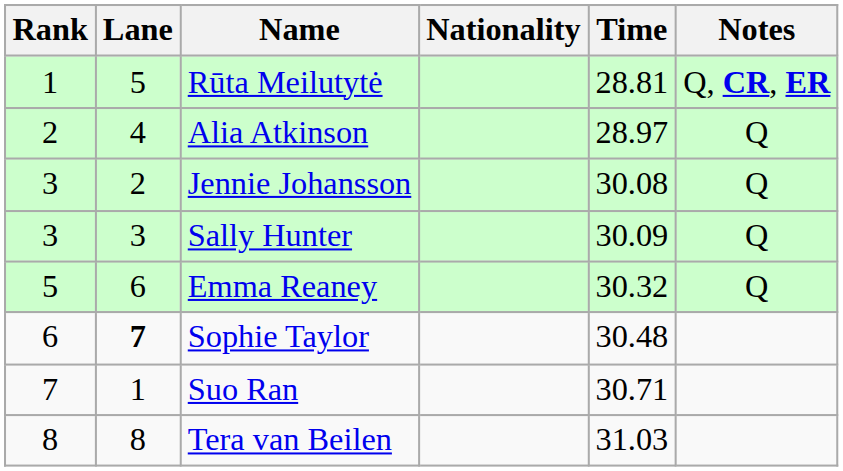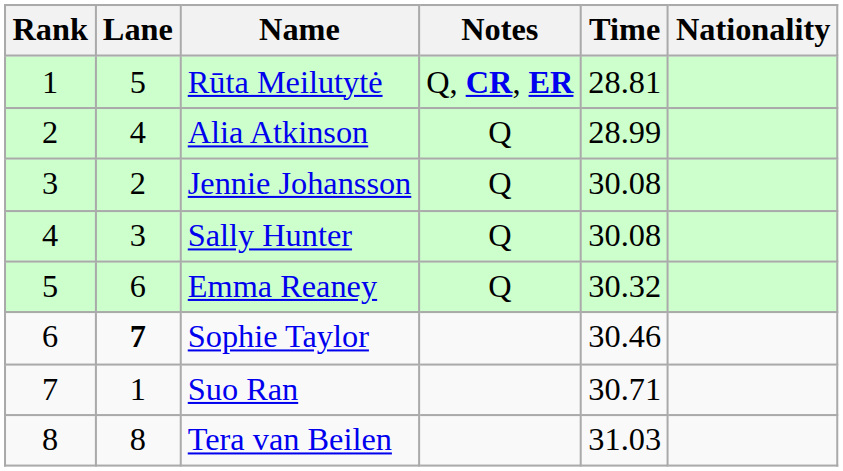columns swapped: Nationality <-> Notes
Alia Atkinson | Time: 28.97 -> 28.99
Sally Hunter | Rank: 3 -> 4
Sally Hunter | Time: 30.09 -> 30.08
Sophie Taylor | Time: 30.48 -> 30.46
